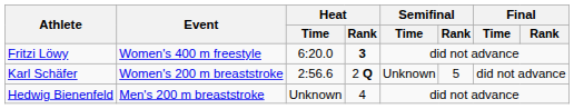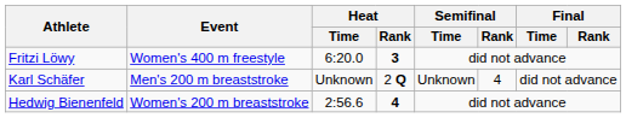Karl Schäfer | Event: Women's 200 m breaststroke -> Men's 200 m breaststroke
Karl Schäfer | Heat / Time: 2:56.6 -> Unknown
Karl Schäfer | Semifinal / Rank: 5 -> 4
Hedwig Bienenfeld | Event: Men's 200 m breaststroke -> Women's 200 m breaststroke
Hedwig Bienenfeld | Heat / Time: Unknown -> 2:56.6
Hedwig Bienenfeld | Heat / Rank: normal -> bold
